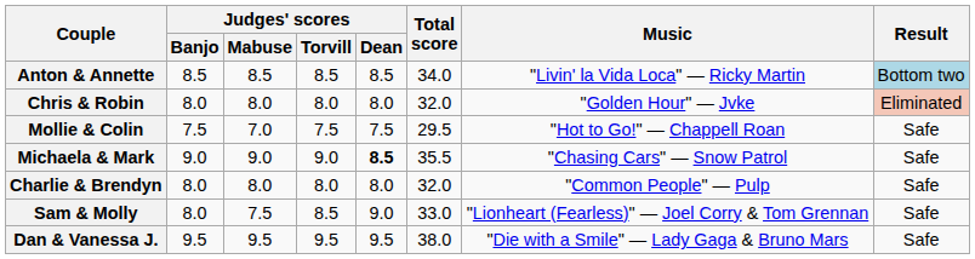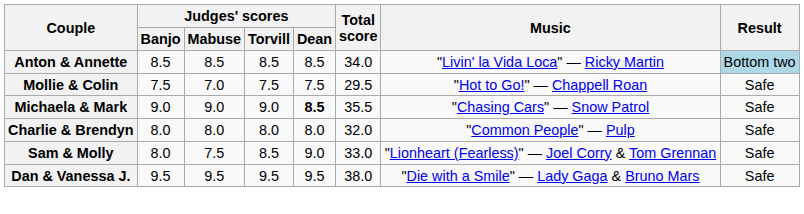- row: Chris & Robin | 8.0 | 8.0 | 8.0 | 8.0 | 32.0 | "Golden Hour" — Jvke | Eliminated
